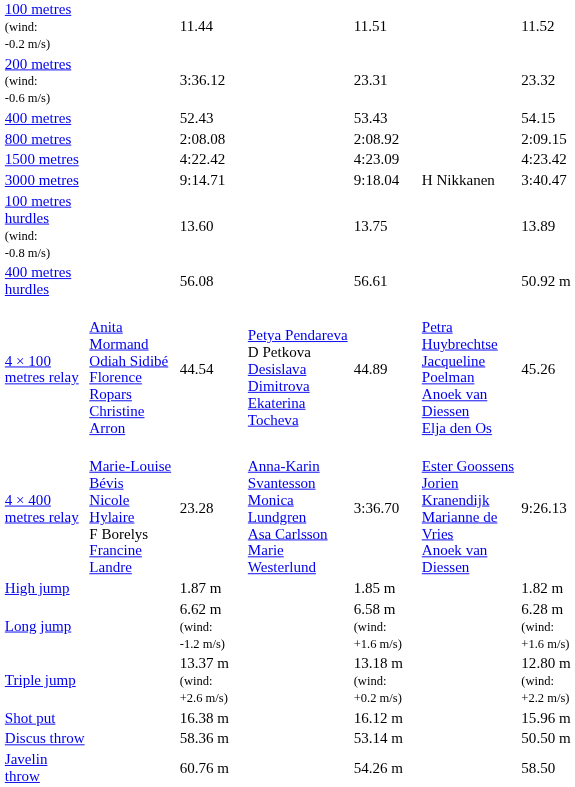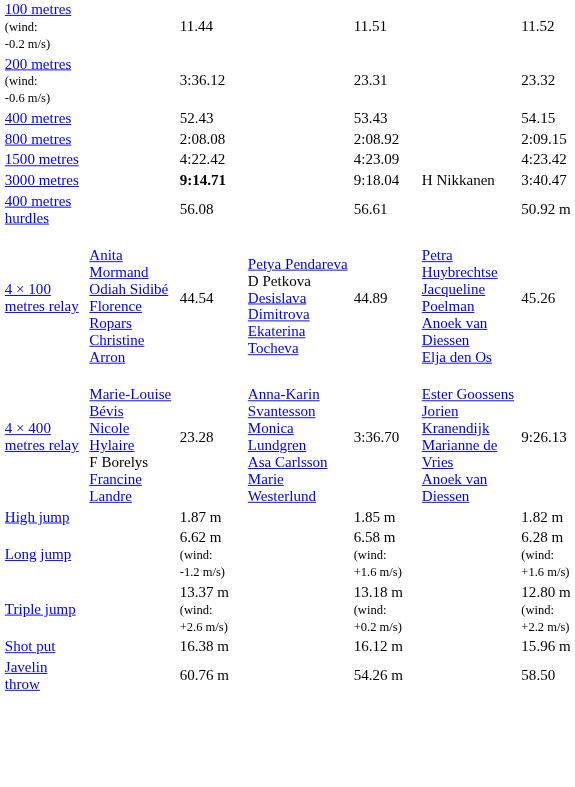3000 metres | column 3: normal -> bold
- row: 100 metres hurdles (wind: -0.8 m/s) | 13.60 | 13.75 | 13.89
- row: Discus throw | 58.36 m | 53.14 m | 50.50 m
